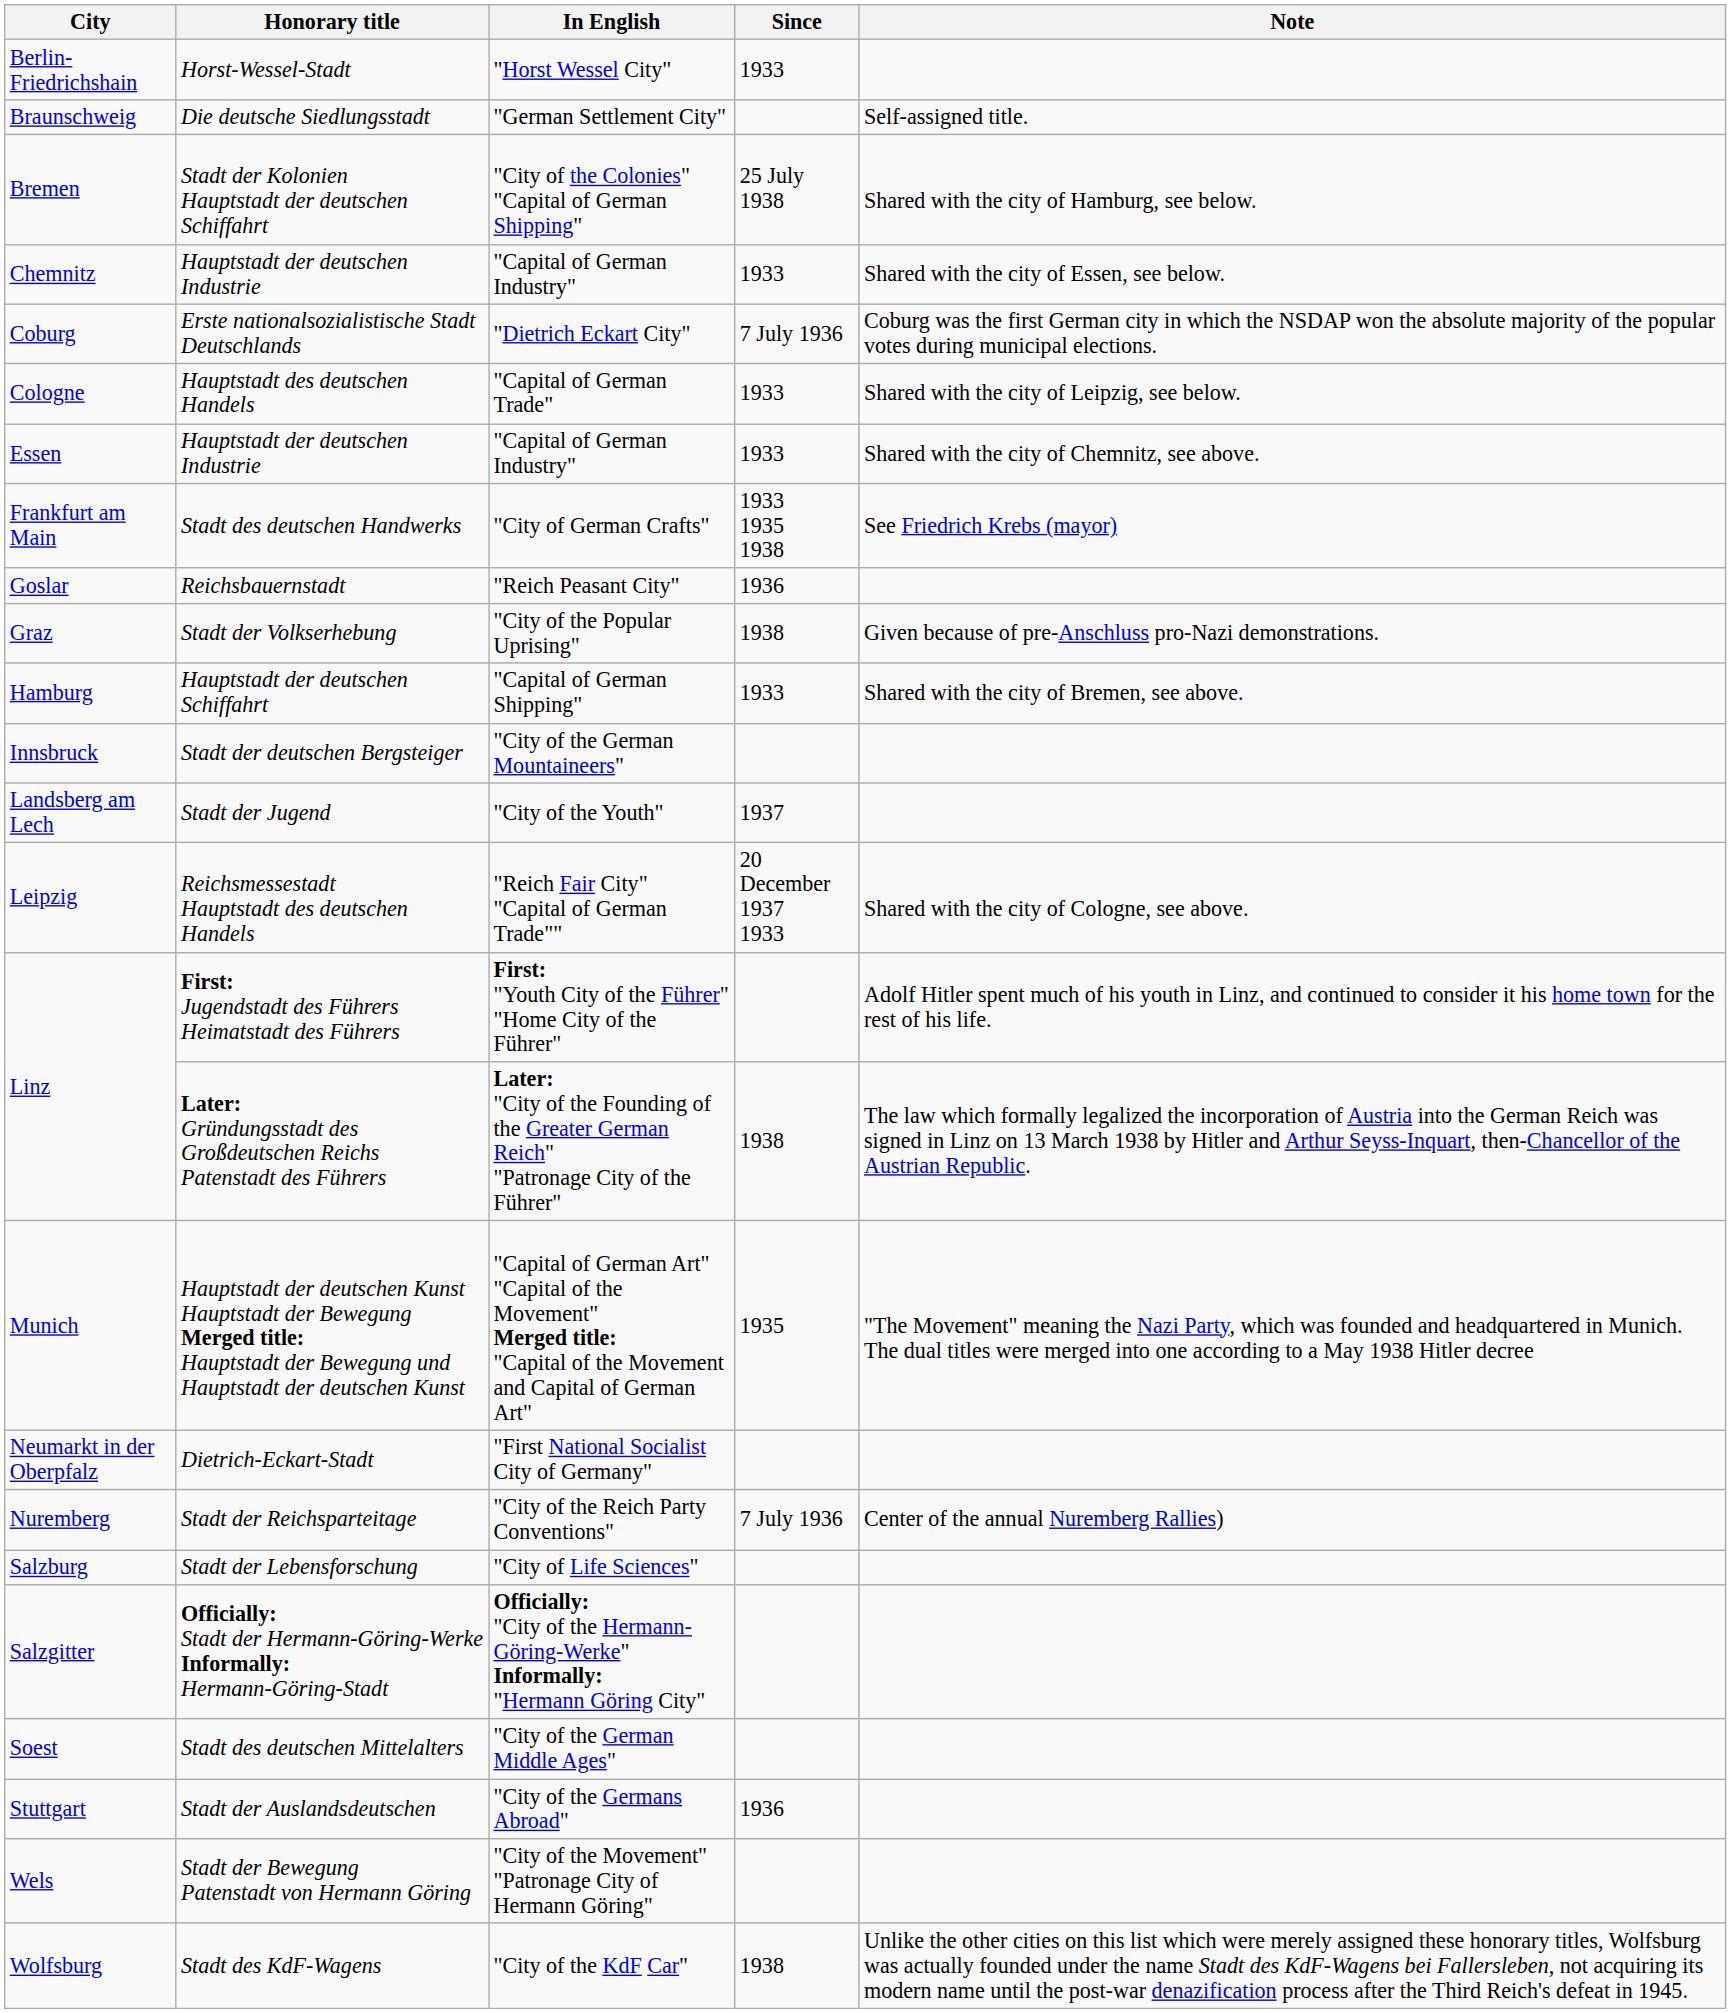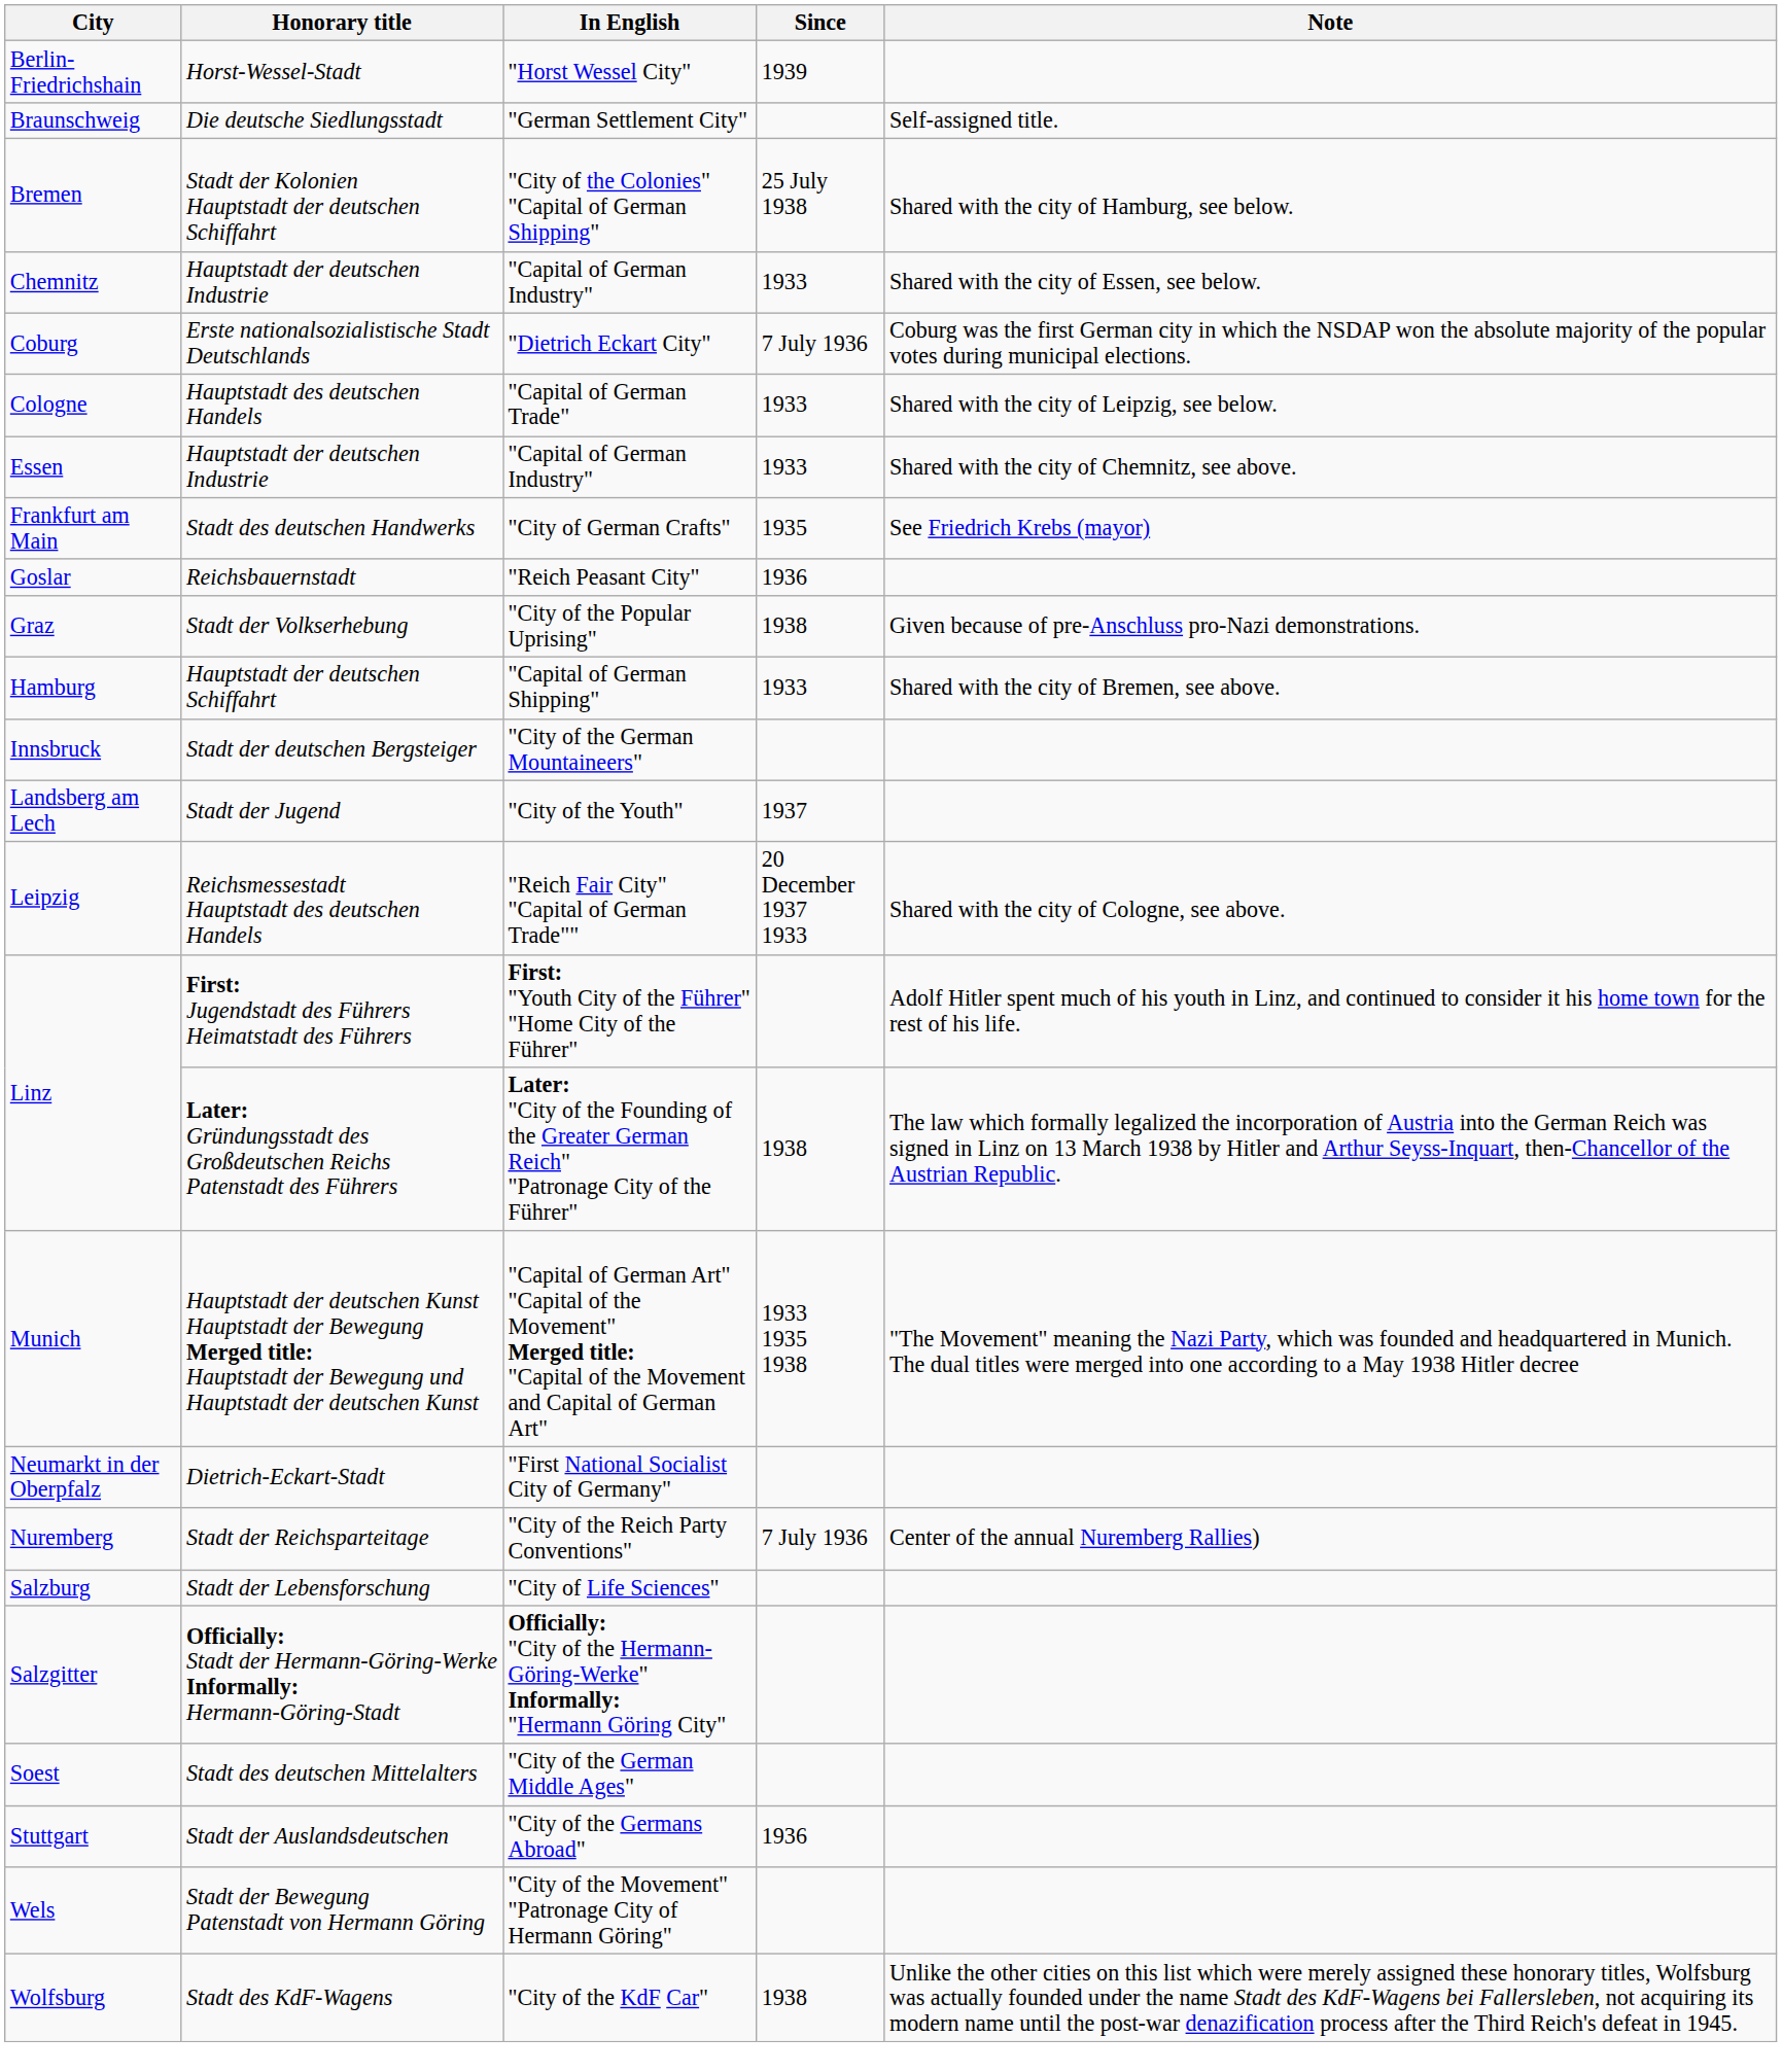Berlin-Friedrichshain | Since: 1933 -> 1939
Frankfurt am Main | Since: 1933 1935 1938 -> 1935
Munich | Since: 1935 -> 1933 1935 1938
